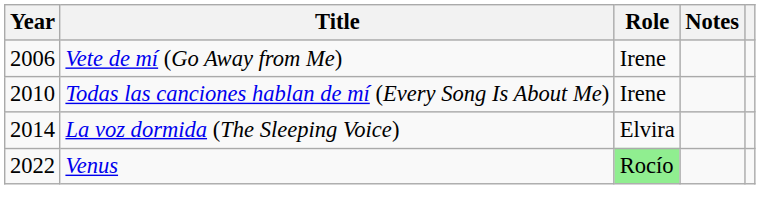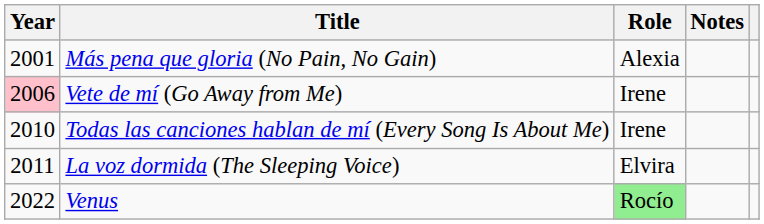+ row: 2001 | Más pena que gloria (No Pain, No Gain) | Alexia
Vete de mí (Go Away from Me) | Year: no background -> pink background
La voz dormida (The Sleeping Voice) | Year: 2014 -> 2011
